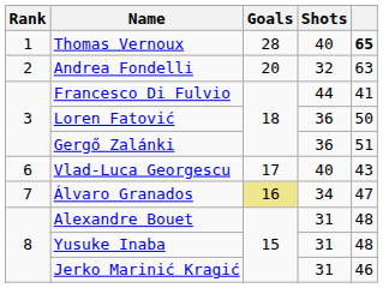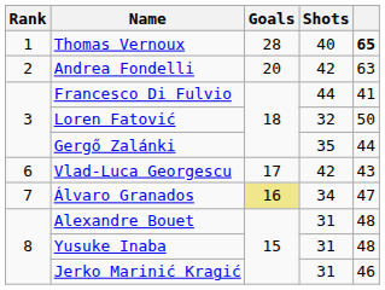Andrea Fondelli | Shots: 32 -> 42
Loren Fatović | Shots: 36 -> 32
Gergő Zalánki | Shots: 36 -> 35
Gergő Zalánki | column 5: 51 -> 44
Vlad-Luca Georgescu | Shots: 40 -> 42
